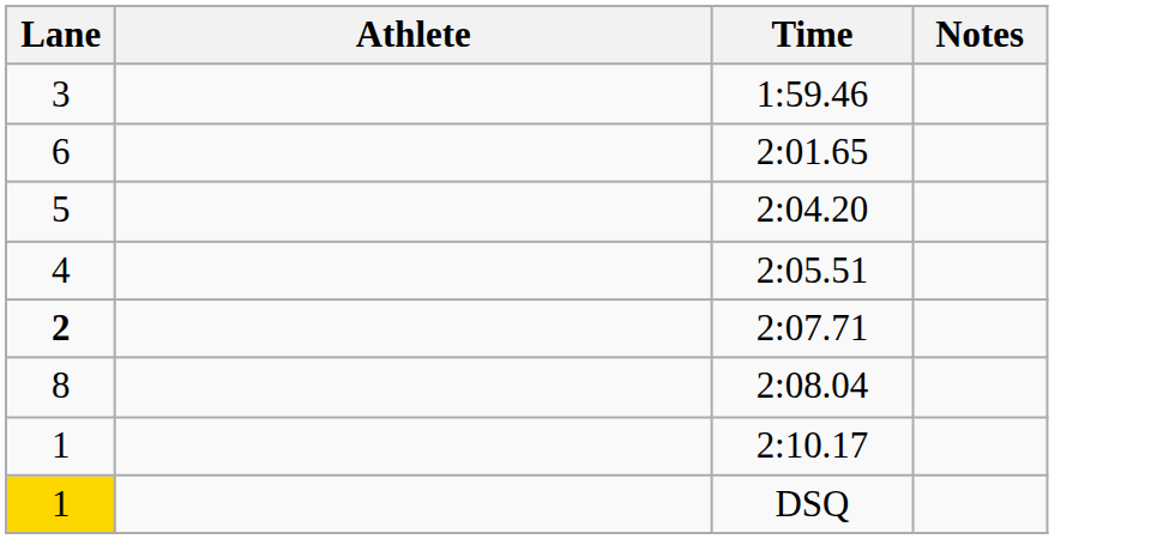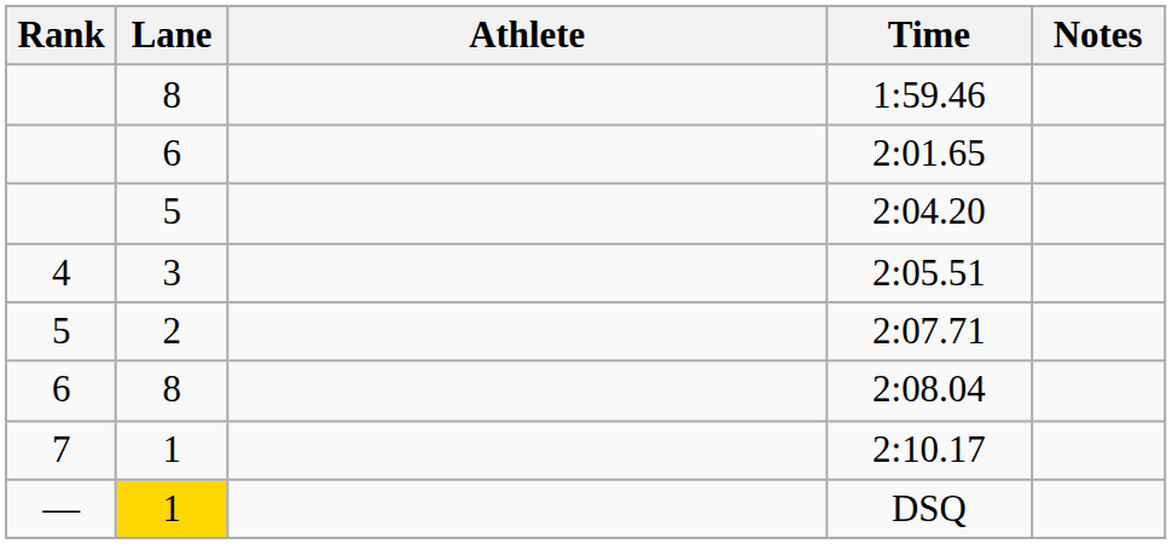+ column: Rank | 4 | 5 | 6 | 7 | —
1:59.46 | Lane: 3 -> 8
2:05.51 | Lane: 4 -> 3
2:07.71 | Lane: bold -> normal
